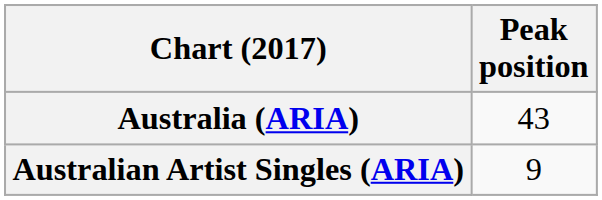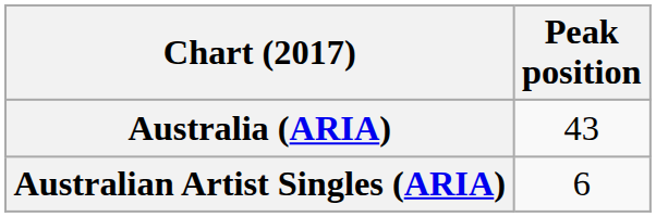Australian Artist Singles (ARIA) | Peak position: 9 -> 6
